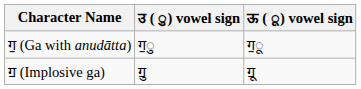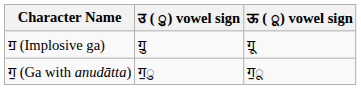rows swapped: ॻ (Implosive ga) <-> ग॒ (Ga with anudātta)
